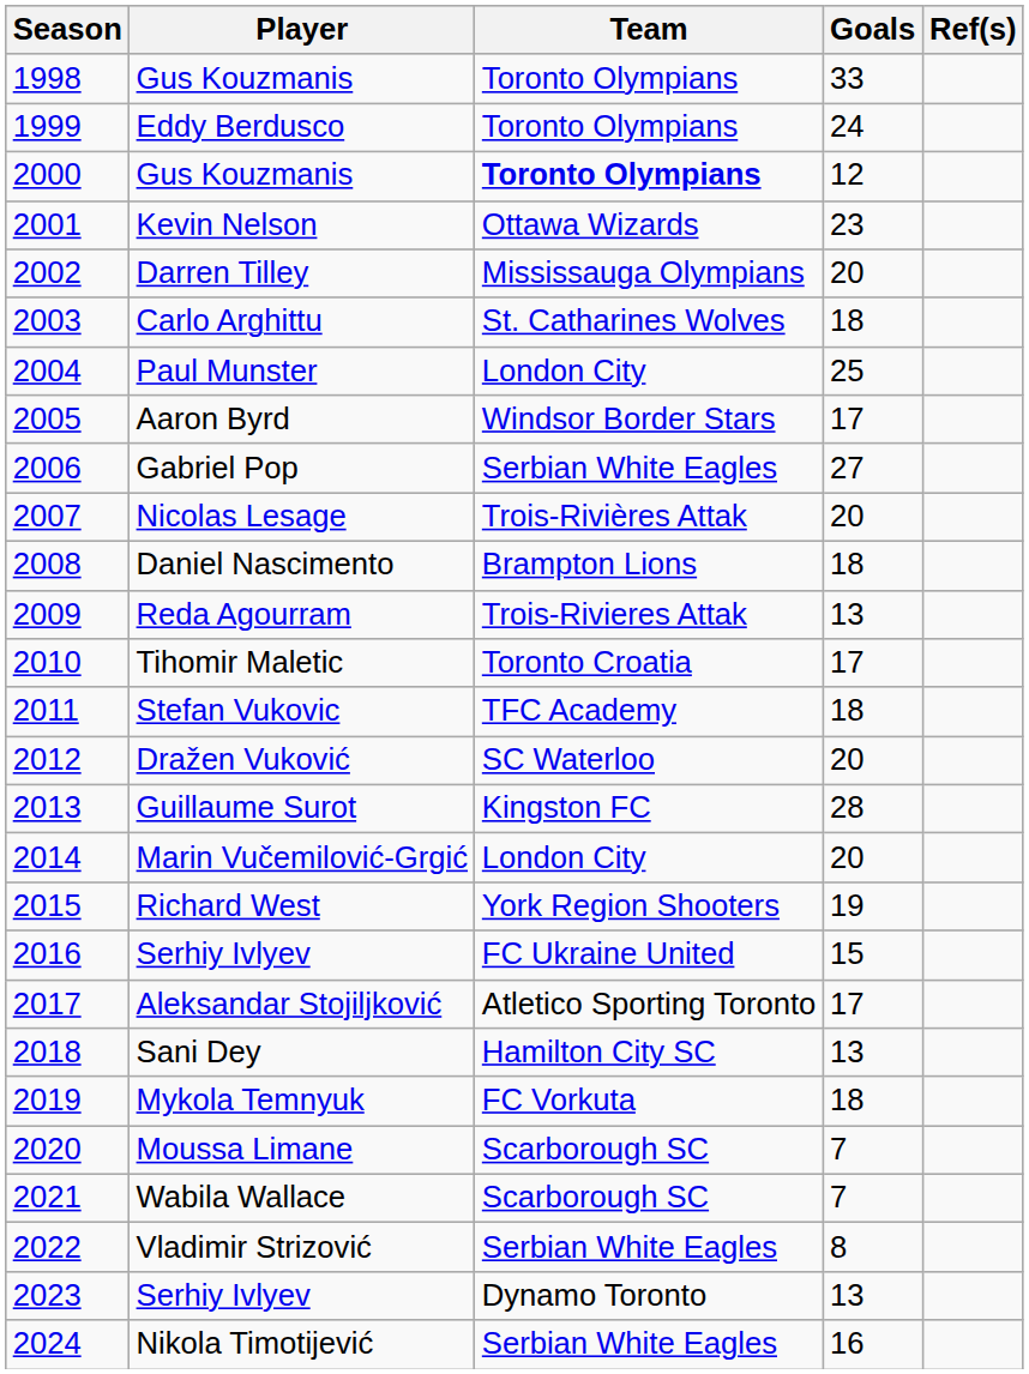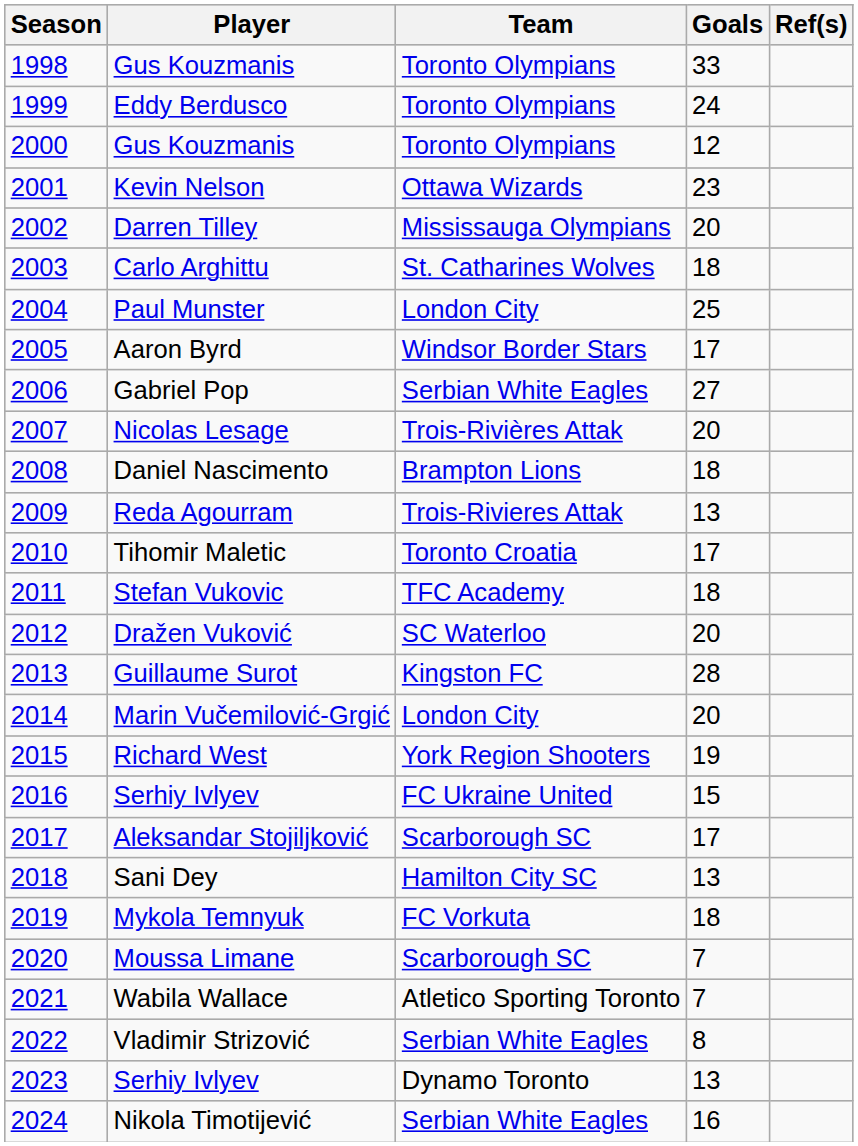2000 / Gus Kouzmanis | Team: bold -> normal
Aleksandar Stojiljković | Team: Atletico Sporting Toronto -> Scarborough SC
Wabila Wallace | Team: Scarborough SC -> Atletico Sporting Toronto
